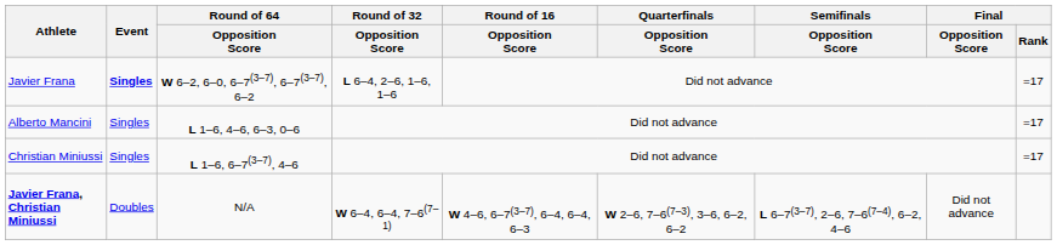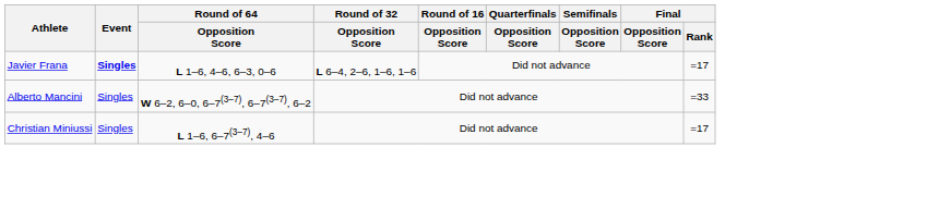Javier Frana | Round of 64 / Opposition Score: W 6–2, 6–0, 6–7(3–7), 6–7(3–7), 6–2 -> L 1–6, 4–6, 6–3, 0–6
Alberto Mancini | Round of 64 / Opposition Score: L 1–6, 4–6, 6–3, 0–6 -> W 6–2, 6–0, 6–7(3–7), 6–7(3–7), 6–2
Alberto Mancini | Final / Rank: =17 -> =33
- row: Javier Frana, Christian Miniussi | Doubles | N/A | W 6–4, 6–4, 7–6(7–1) | W 4–6, 6–7(3–7), 6–4, 6–4, 6–3 | W 2–6, 7–6(7–3), 3–6, 6–2, 6–2 | L 6–7(3–7), 2–6, 7–6(7–4), 6–2, 4–6 | Did not advance
